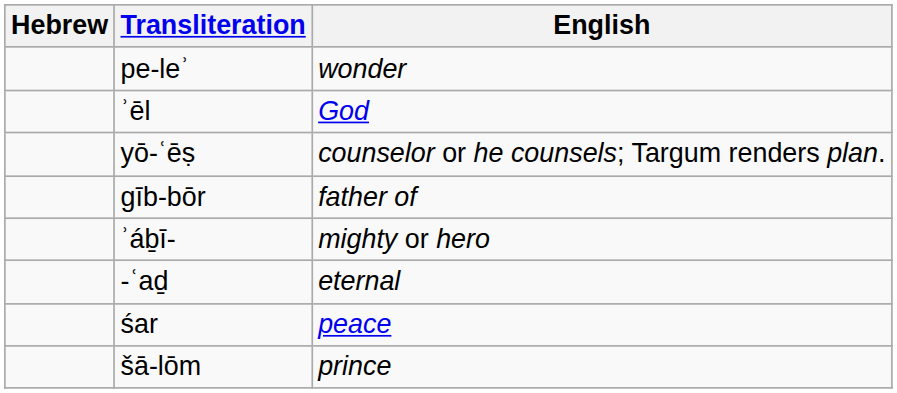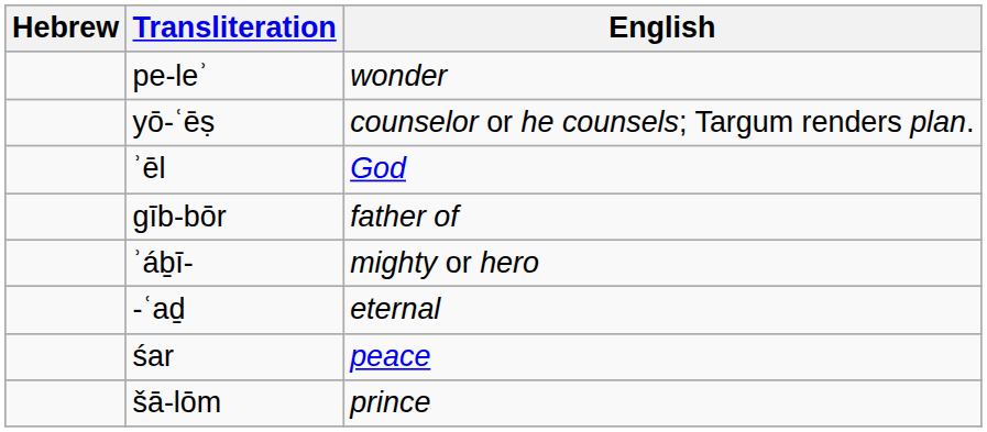rows swapped: yō-ʿēṣ <-> ʾēl
